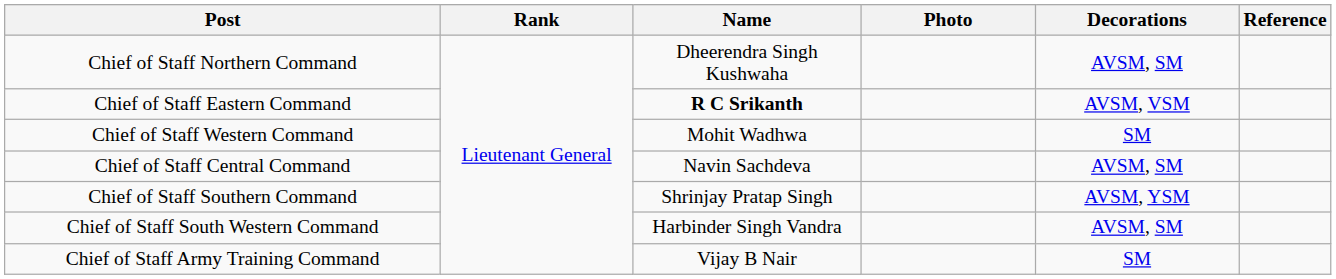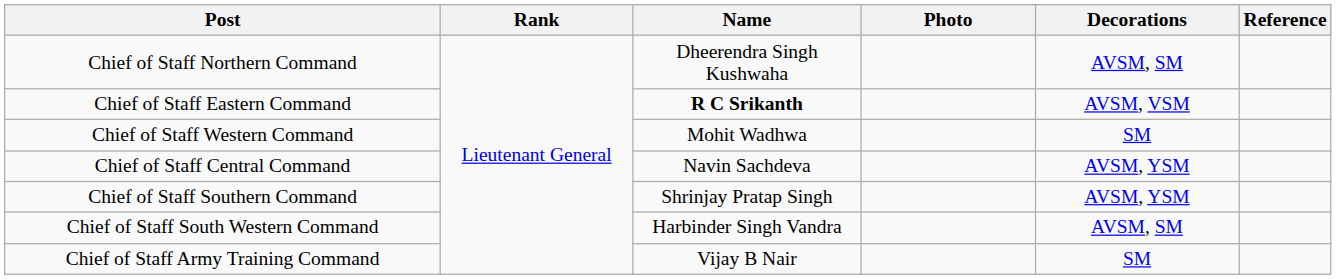Chief of Staff Central Command | Decorations: AVSM, SM -> AVSM, YSM
